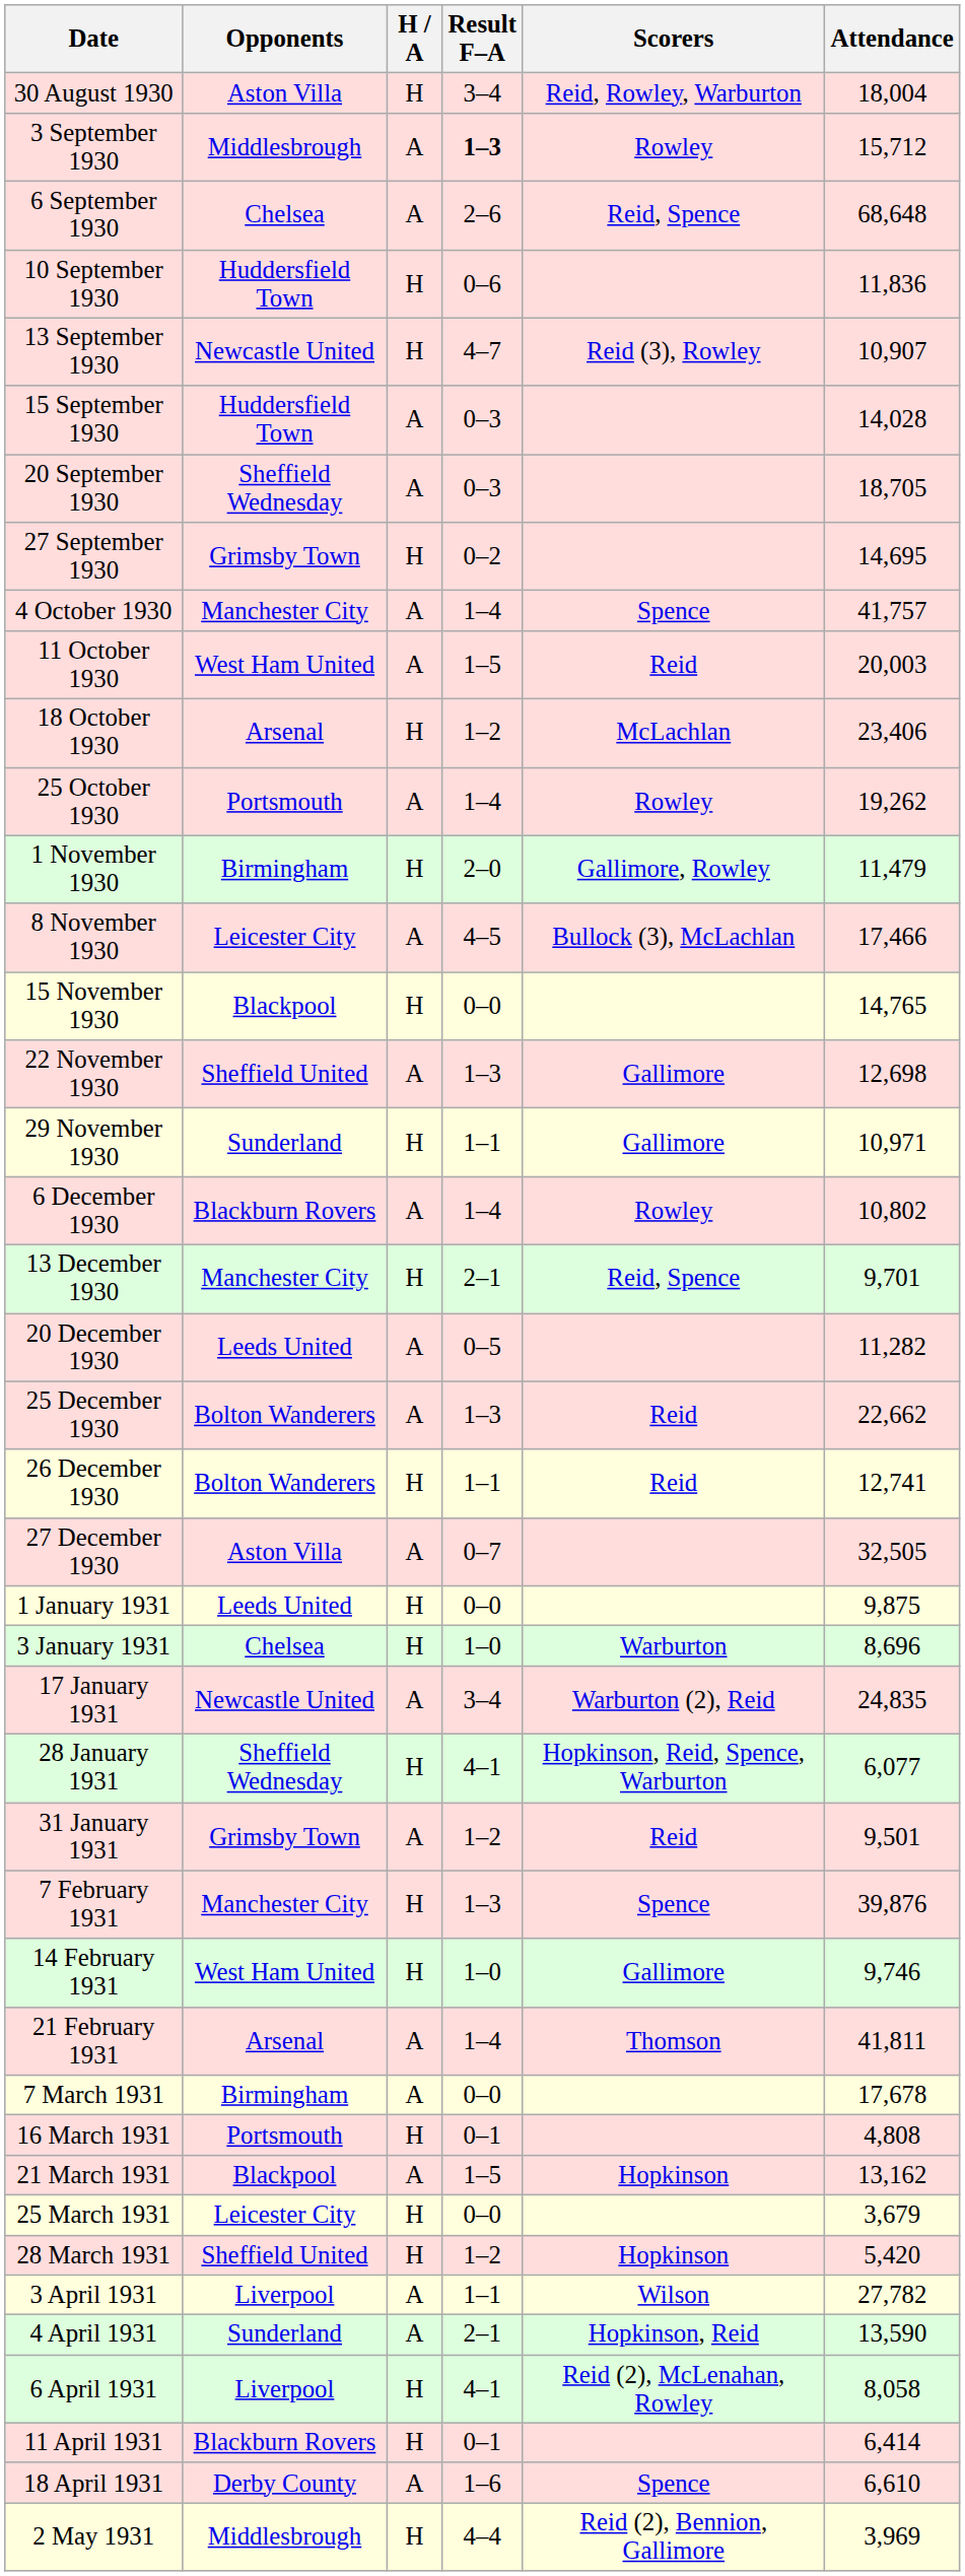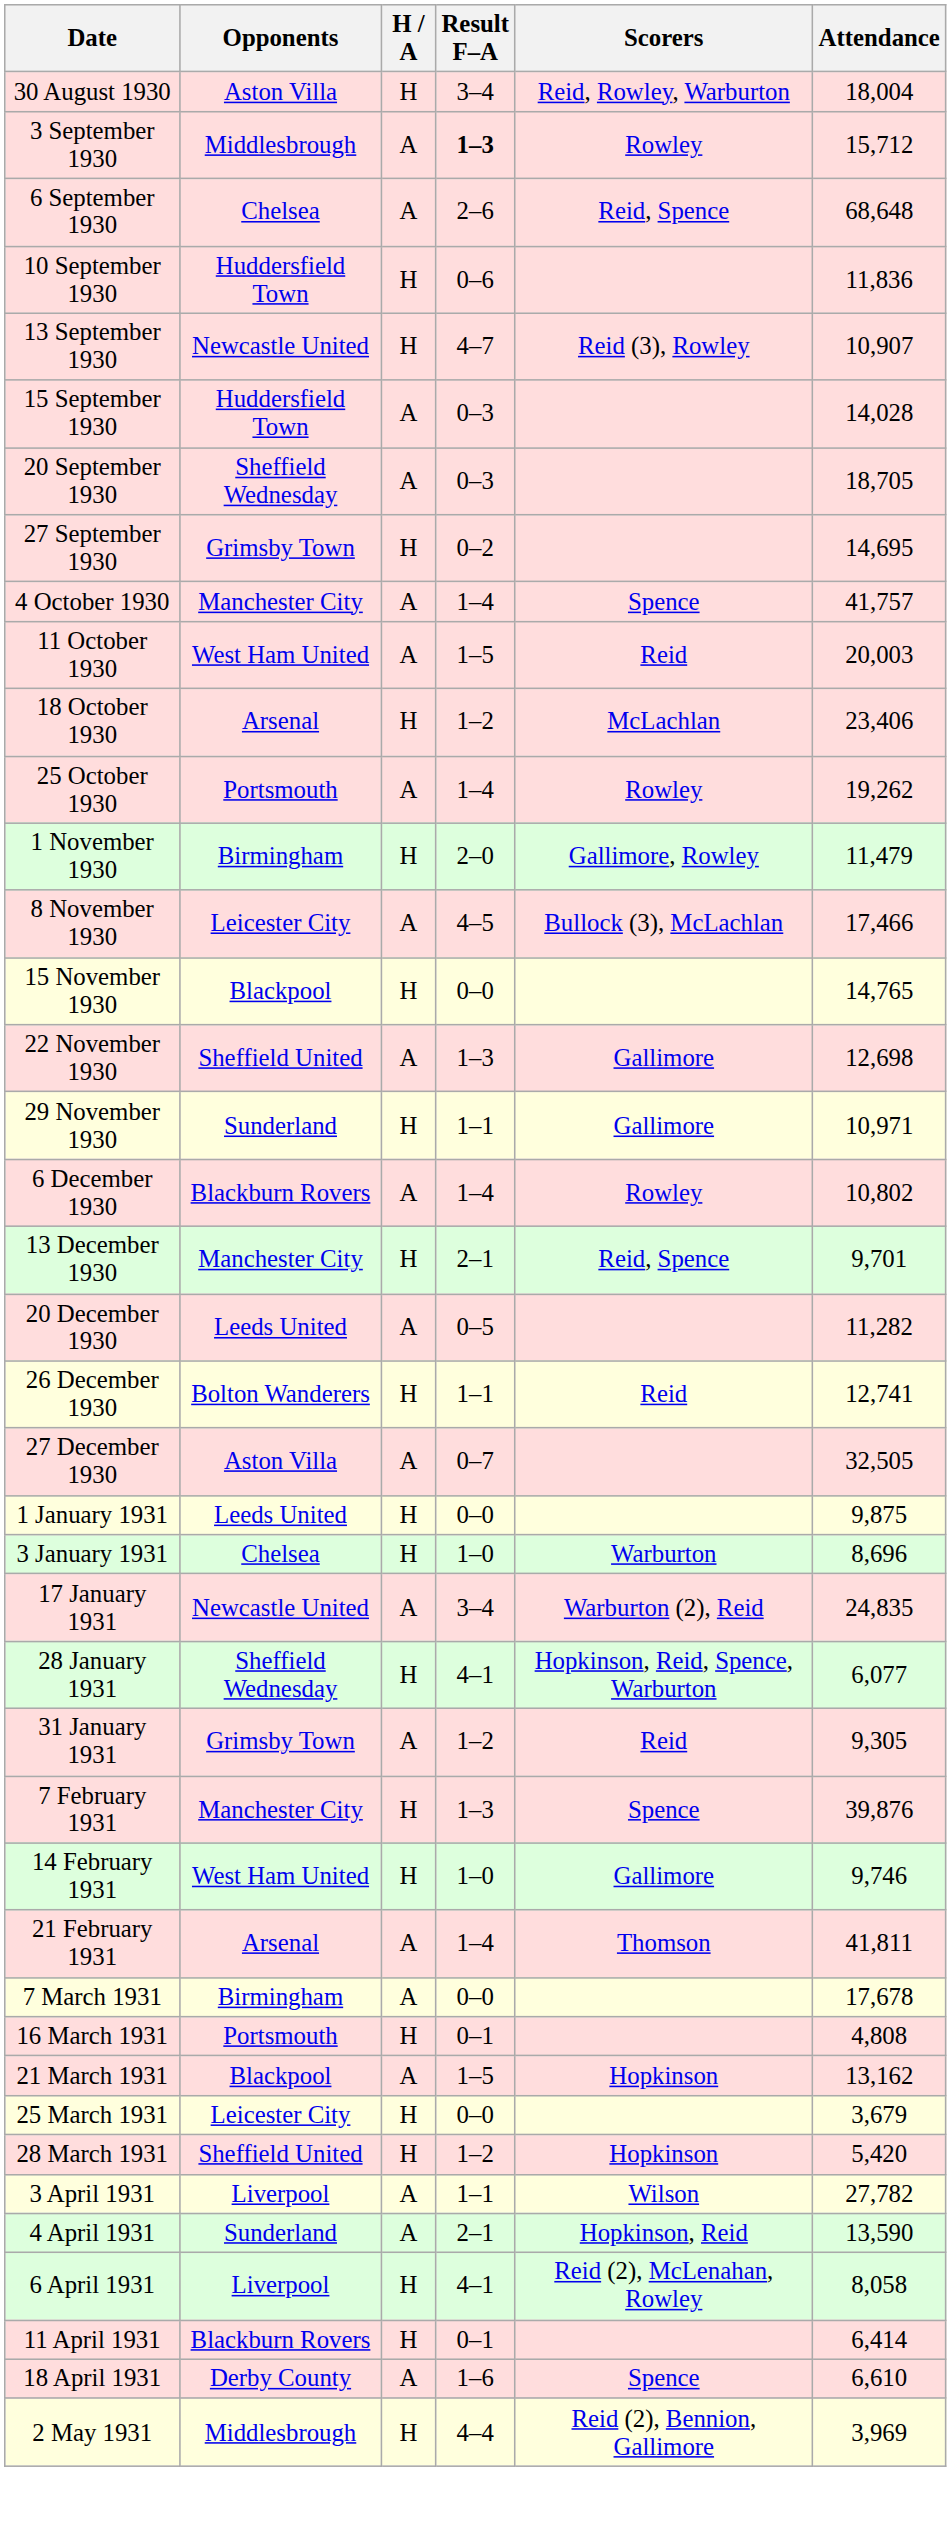- row: 25 December 1930 | Bolton Wanderers | A | 1–3 | Reid | 22,662
31 January 1931 | Attendance: 9,501 -> 9,305
